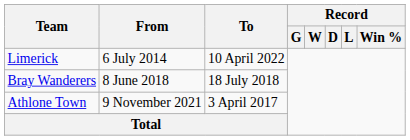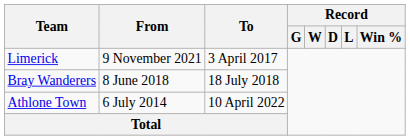Limerick | From: 6 July 2014 -> 9 November 2021
Limerick | To: 10 April 2022 -> 3 April 2017
Athlone Town | From: 9 November 2021 -> 6 July 2014
Athlone Town | To: 3 April 2017 -> 10 April 2022
